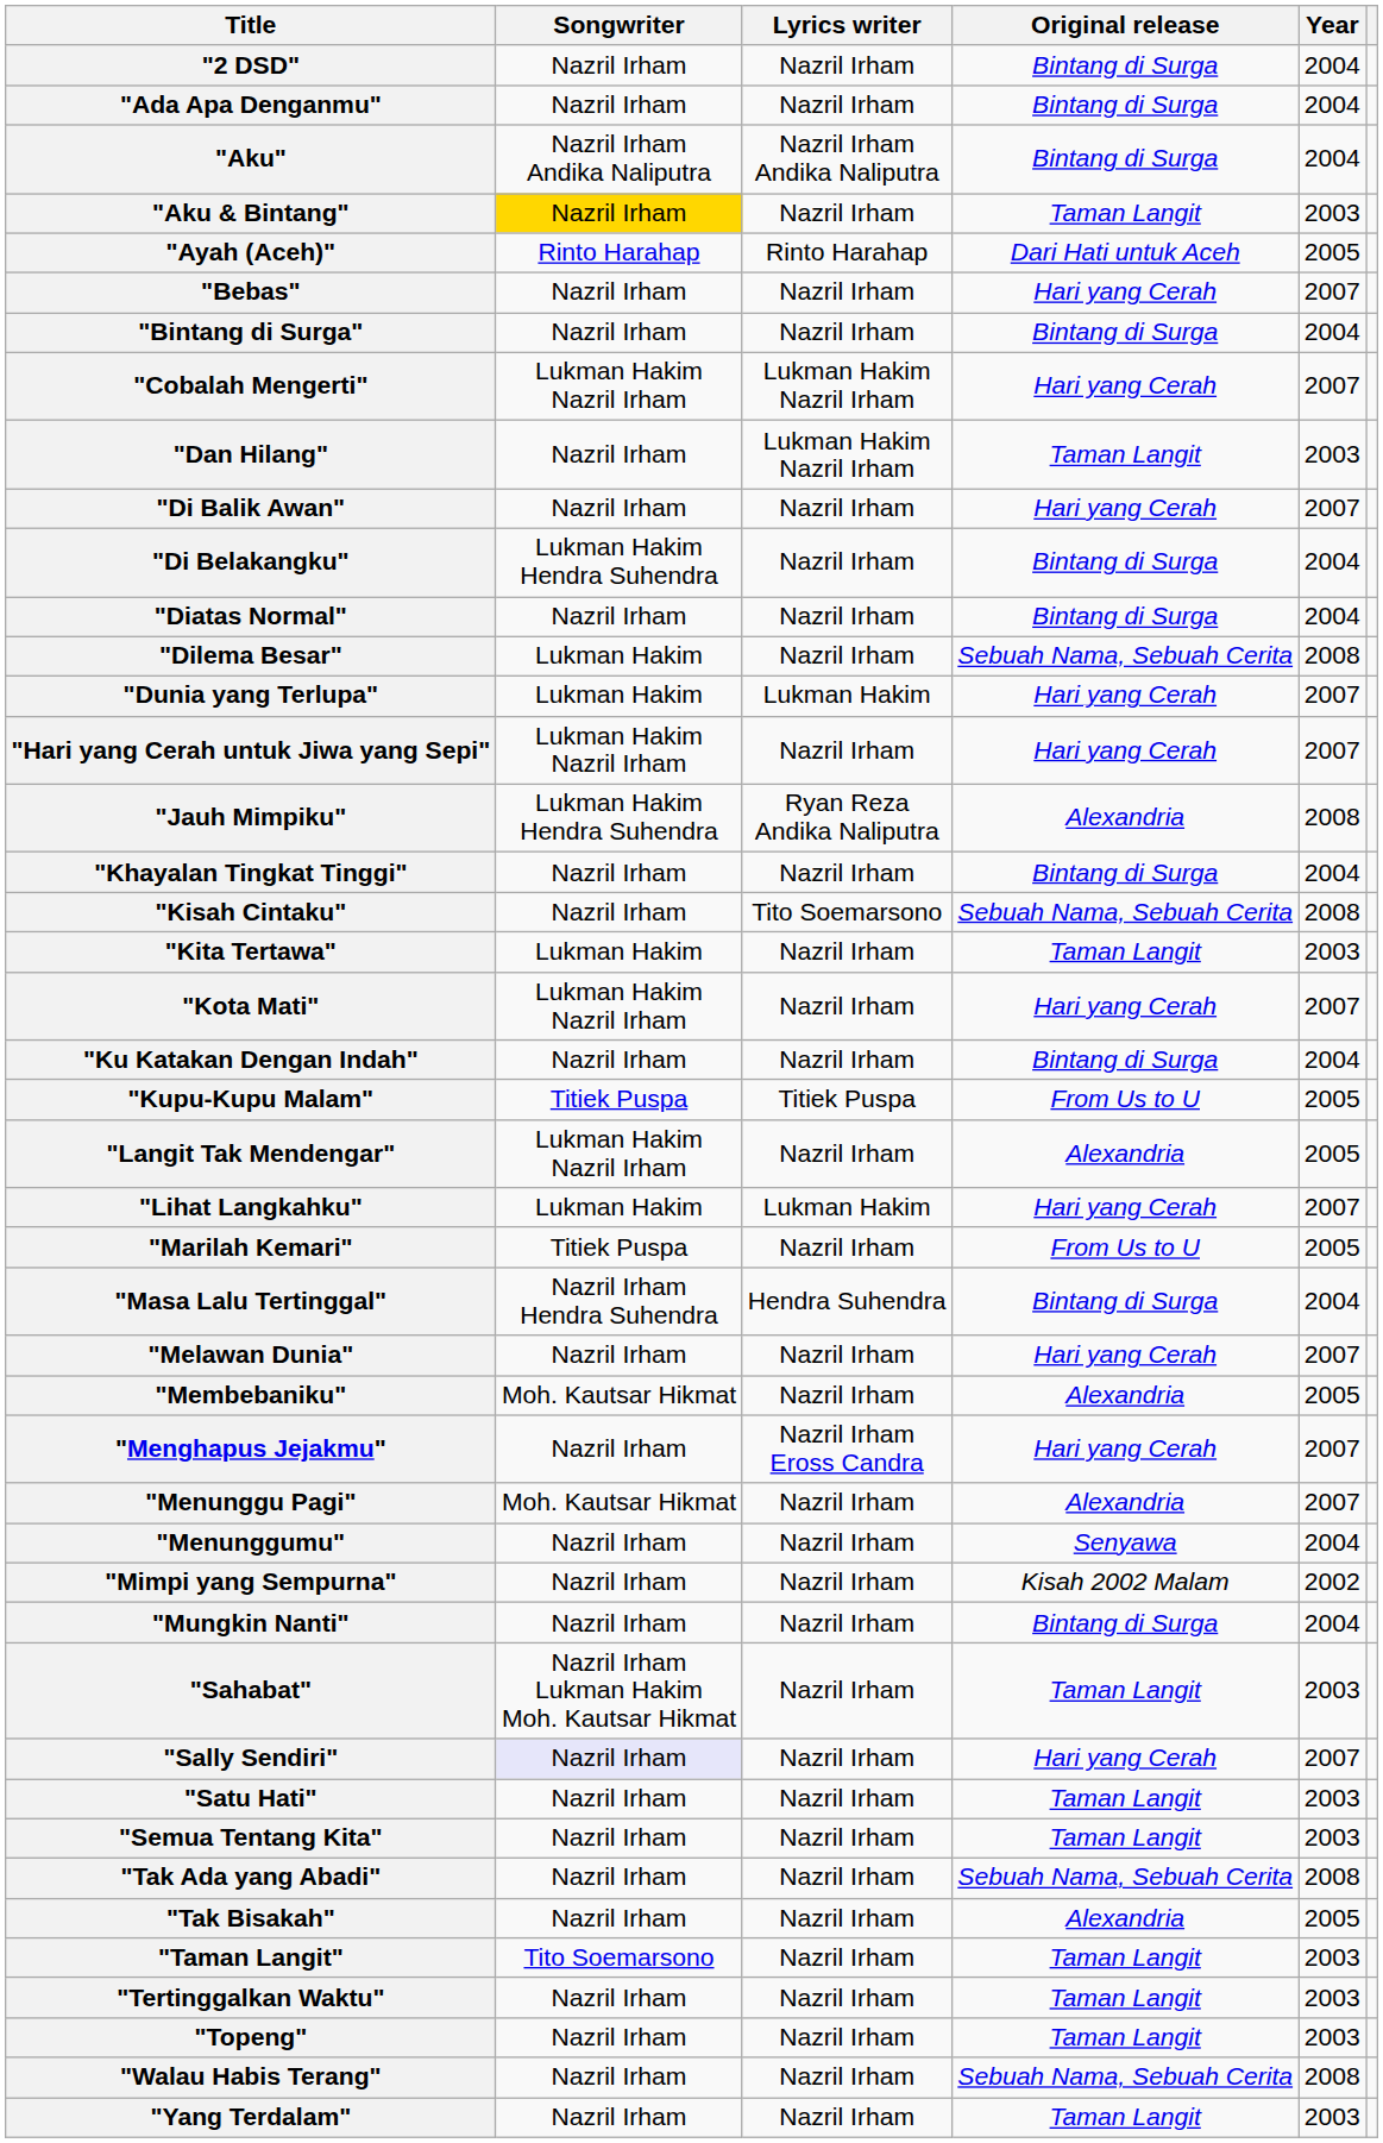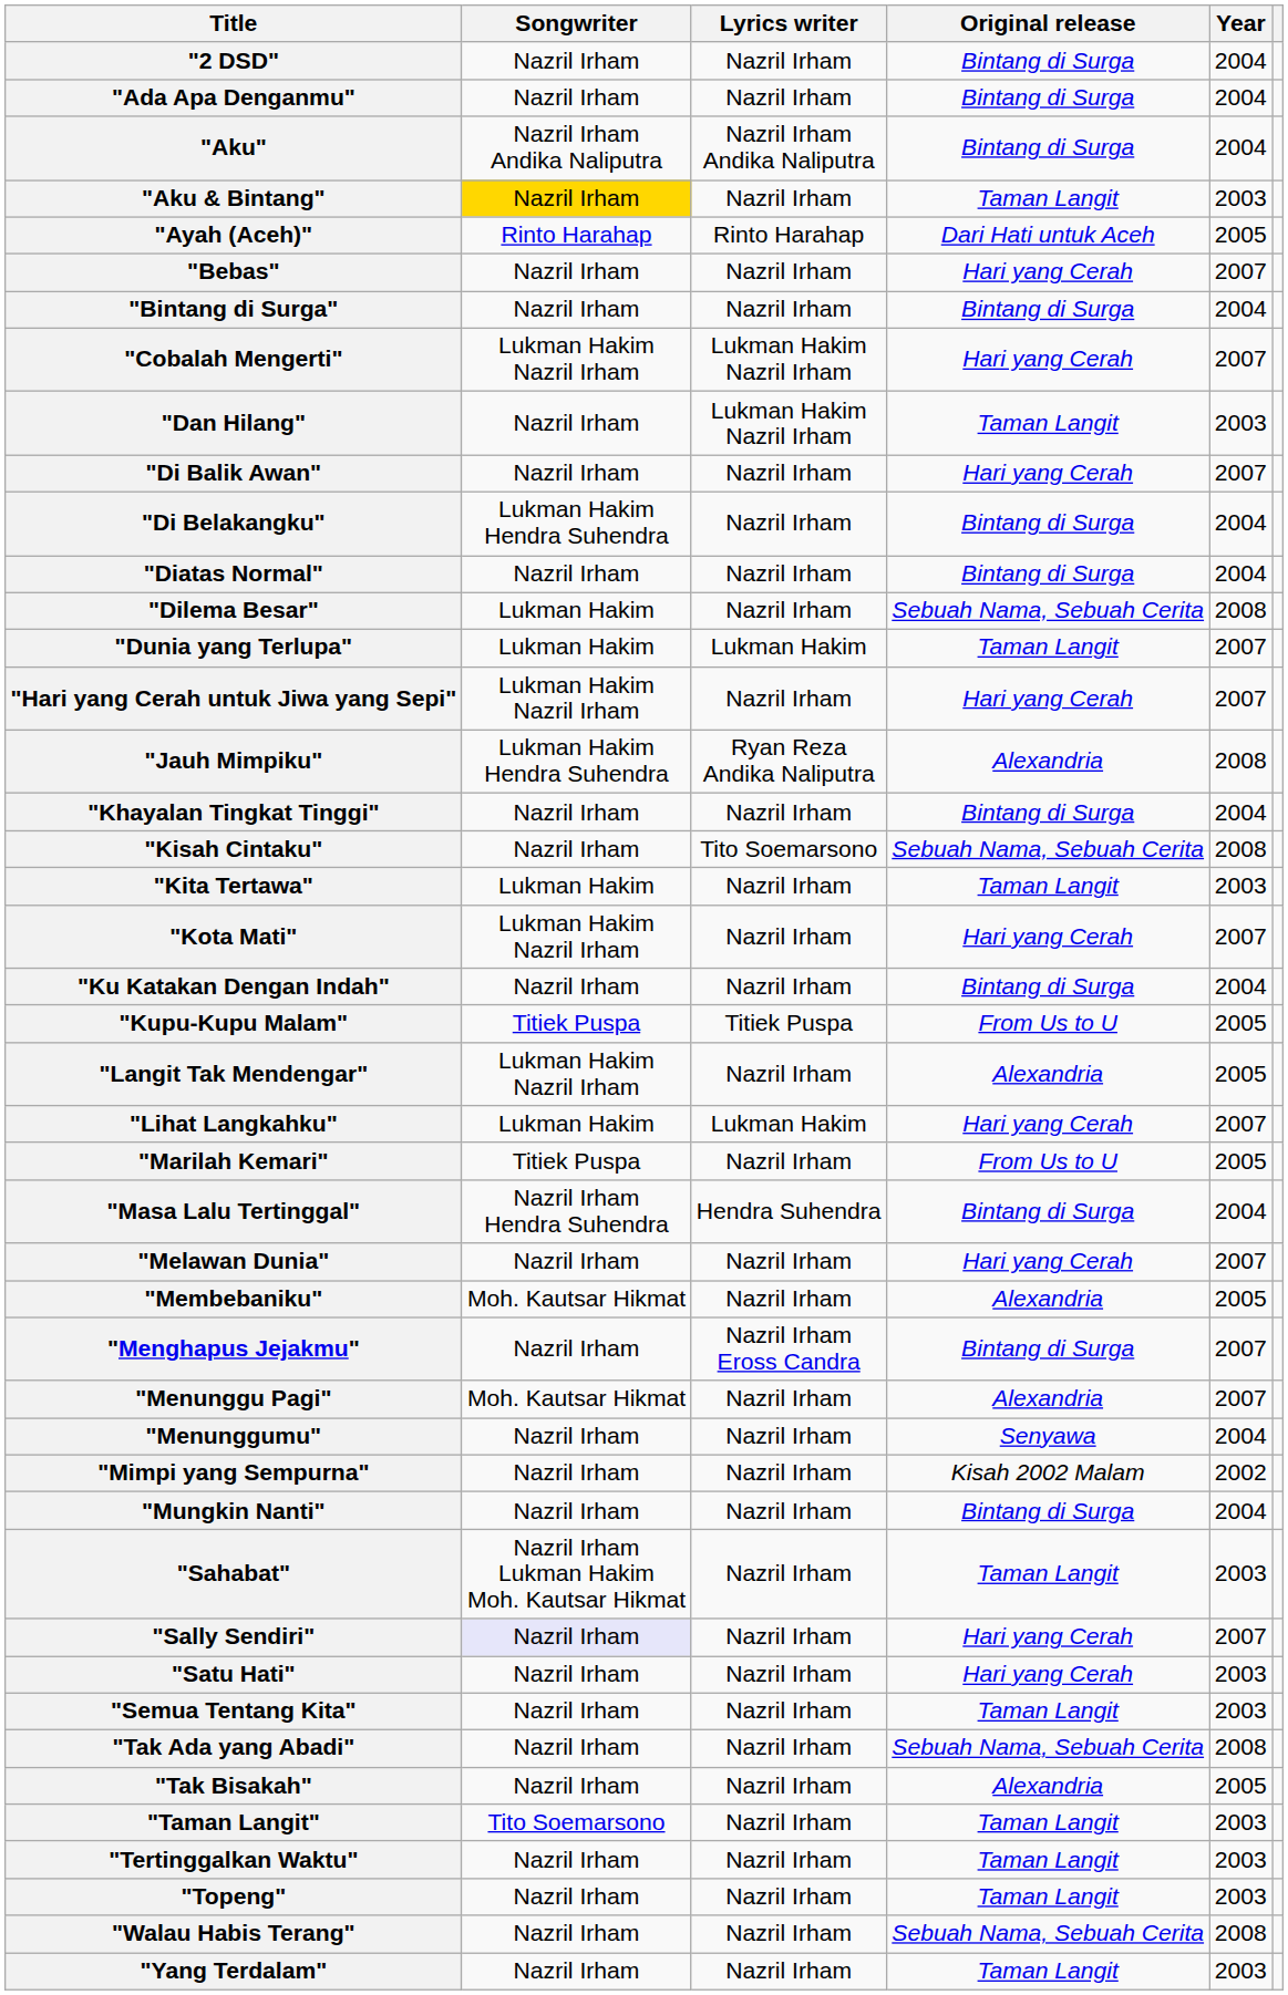"Dunia yang Terlupa" | Original release: Hari yang Cerah -> Taman Langit
"Menghapus Jejakmu" | Original release: Hari yang Cerah -> Bintang di Surga
"Satu Hati" | Original release: Taman Langit -> Hari yang Cerah
